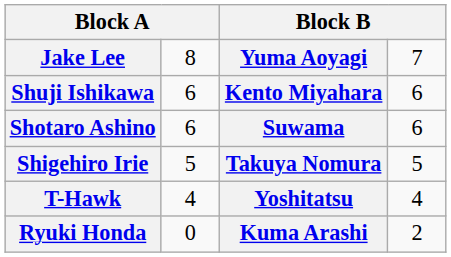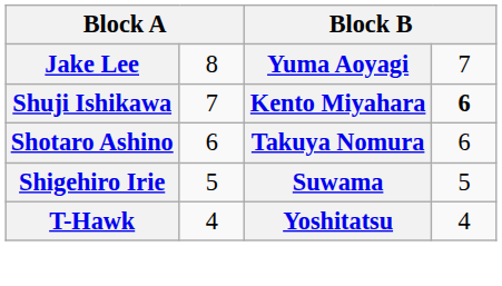Shuji Ishikawa | column 2: 6 -> 7
Shuji Ishikawa | column 4: normal -> bold
Shotaro Ashino | column 3: Suwama -> Takuya Nomura
Shigehiro Irie | column 3: Takuya Nomura -> Suwama
- row: Ryuki Honda | 0 | Kuma Arashi | 2
